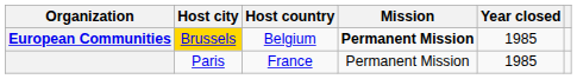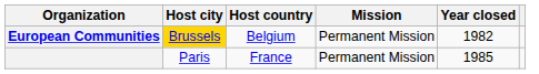European Communities | Mission: bold -> normal
European Communities | Year closed: 1985 -> 1982
